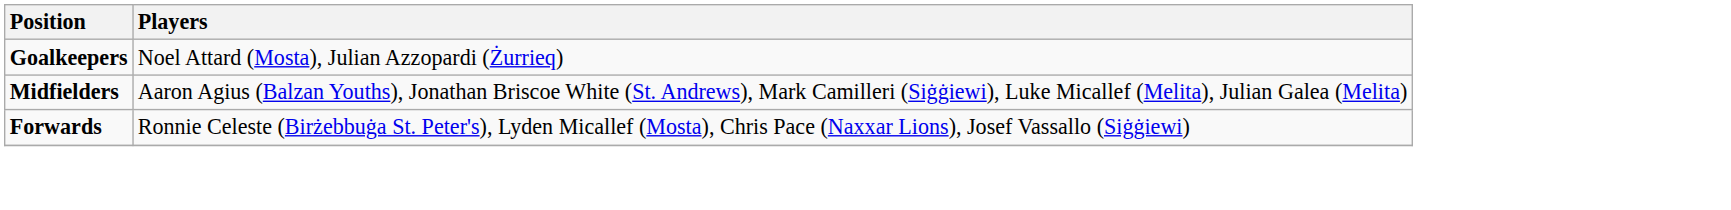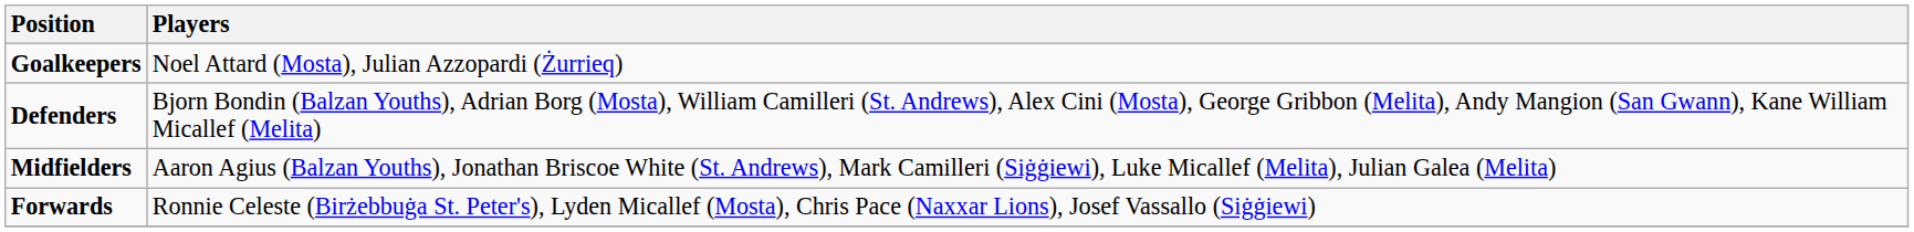+ row: Defenders | Bjorn Bondin (Balzan Youths), Adrian Borg (Mosta), William Camilleri (St. Andrews), Alex Cini (Mosta), George Gribbon (Melita), Andy Mangion (San Gwann), Kane William Micallef (Melita)
